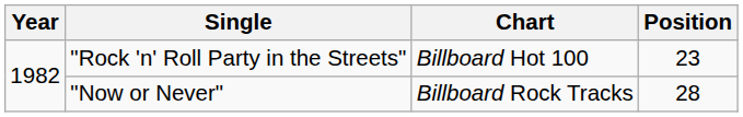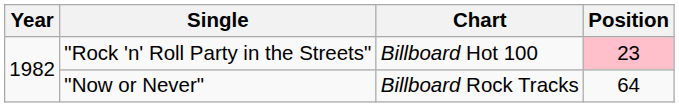"Rock 'n' Roll Party in the Streets" | Position: no background -> pink background
"Now or Never" | Position: 28 -> 64
